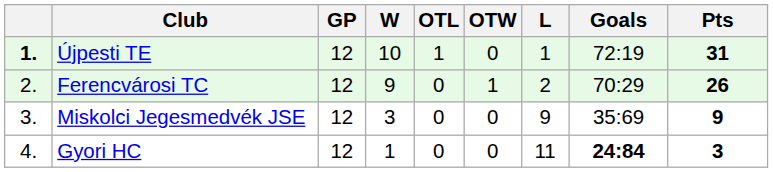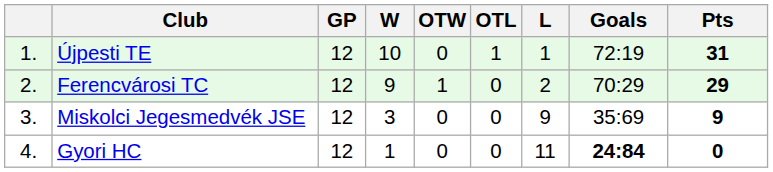columns swapped: OTW <-> OTL
Újpesti TE | column 1: bold -> normal
Ferencvárosi TC | Pts: 26 -> 29
Gyori HC | Pts: 3 -> 0
